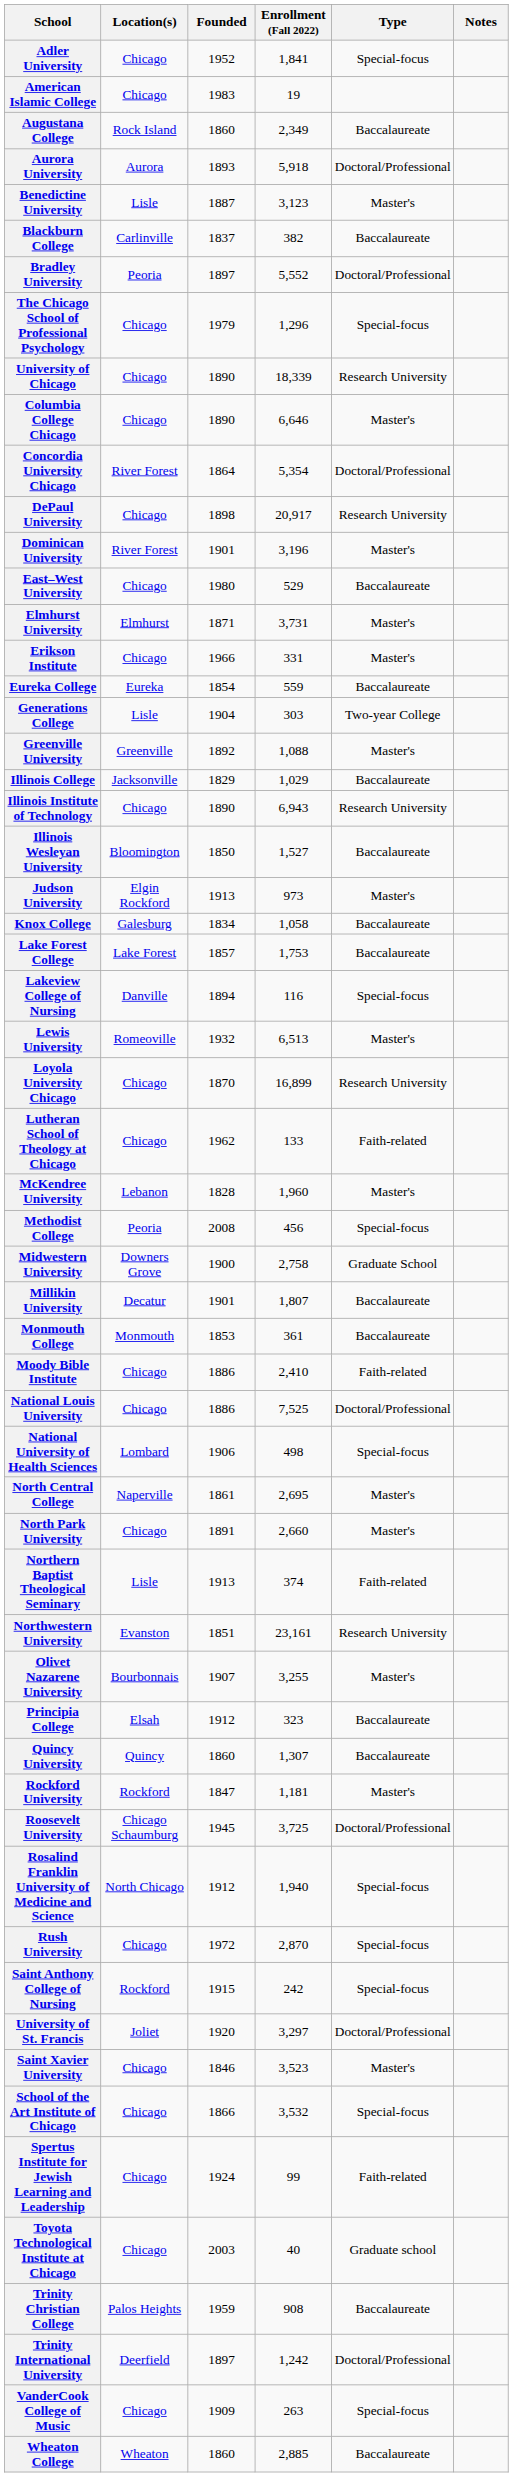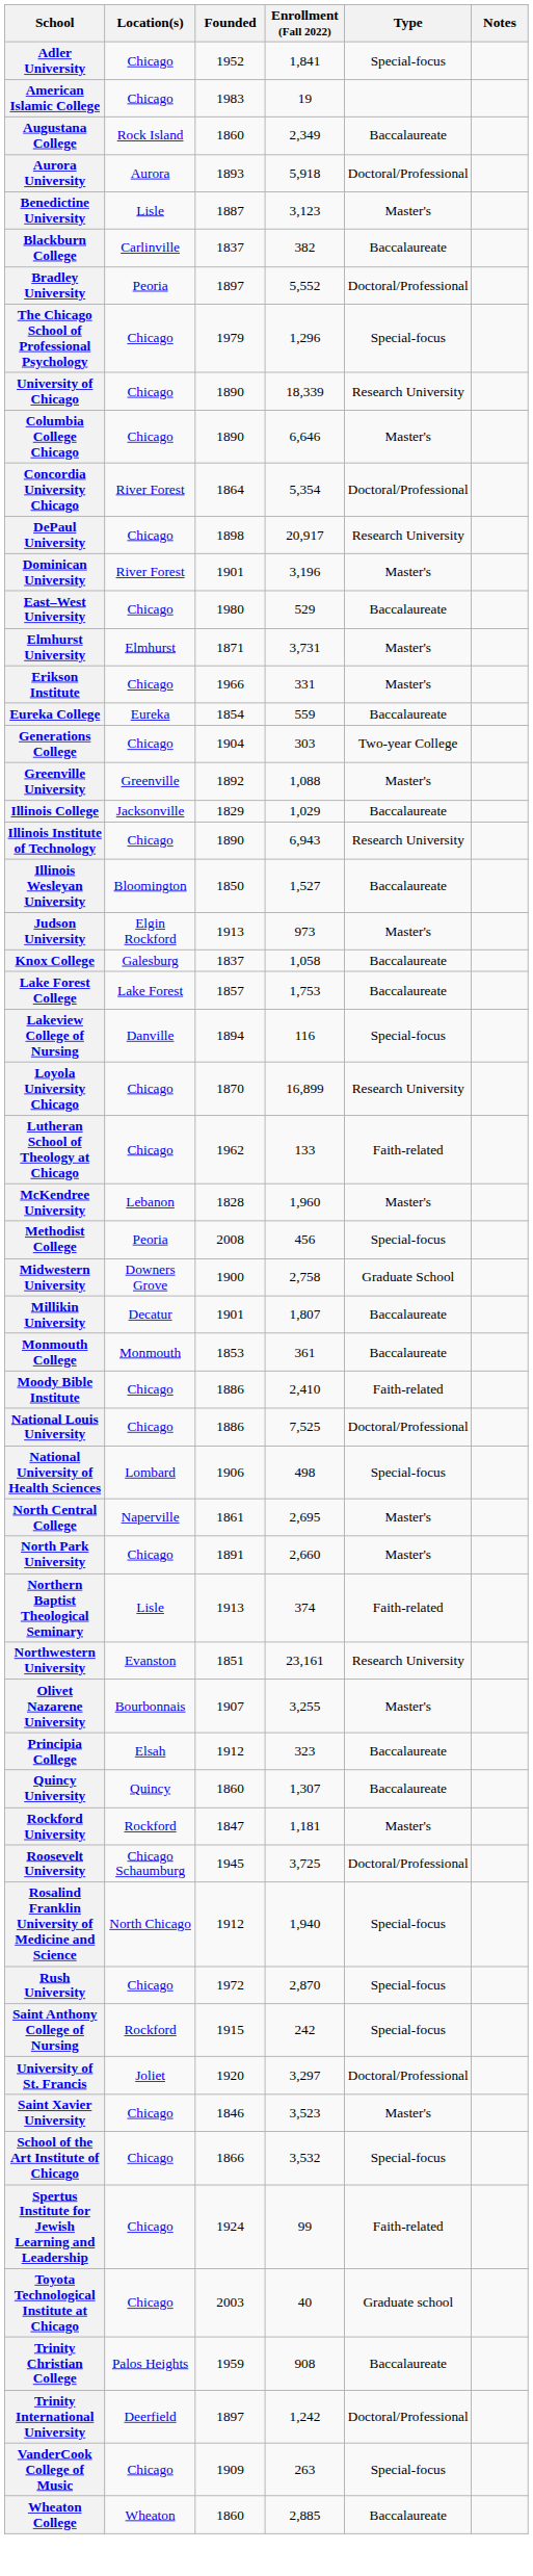Generations College | Location(s): Lisle -> Chicago
Knox College | Founded: 1834 -> 1837
- row: Lewis University | Romeoville | 1932 | 6,513 | Master's
